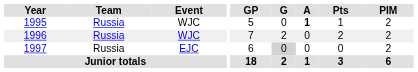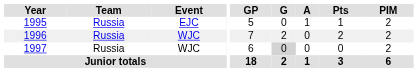1995 | Event: WJC -> EJC
1995 | A: bold -> normal
1997 | Event: EJC -> WJC
